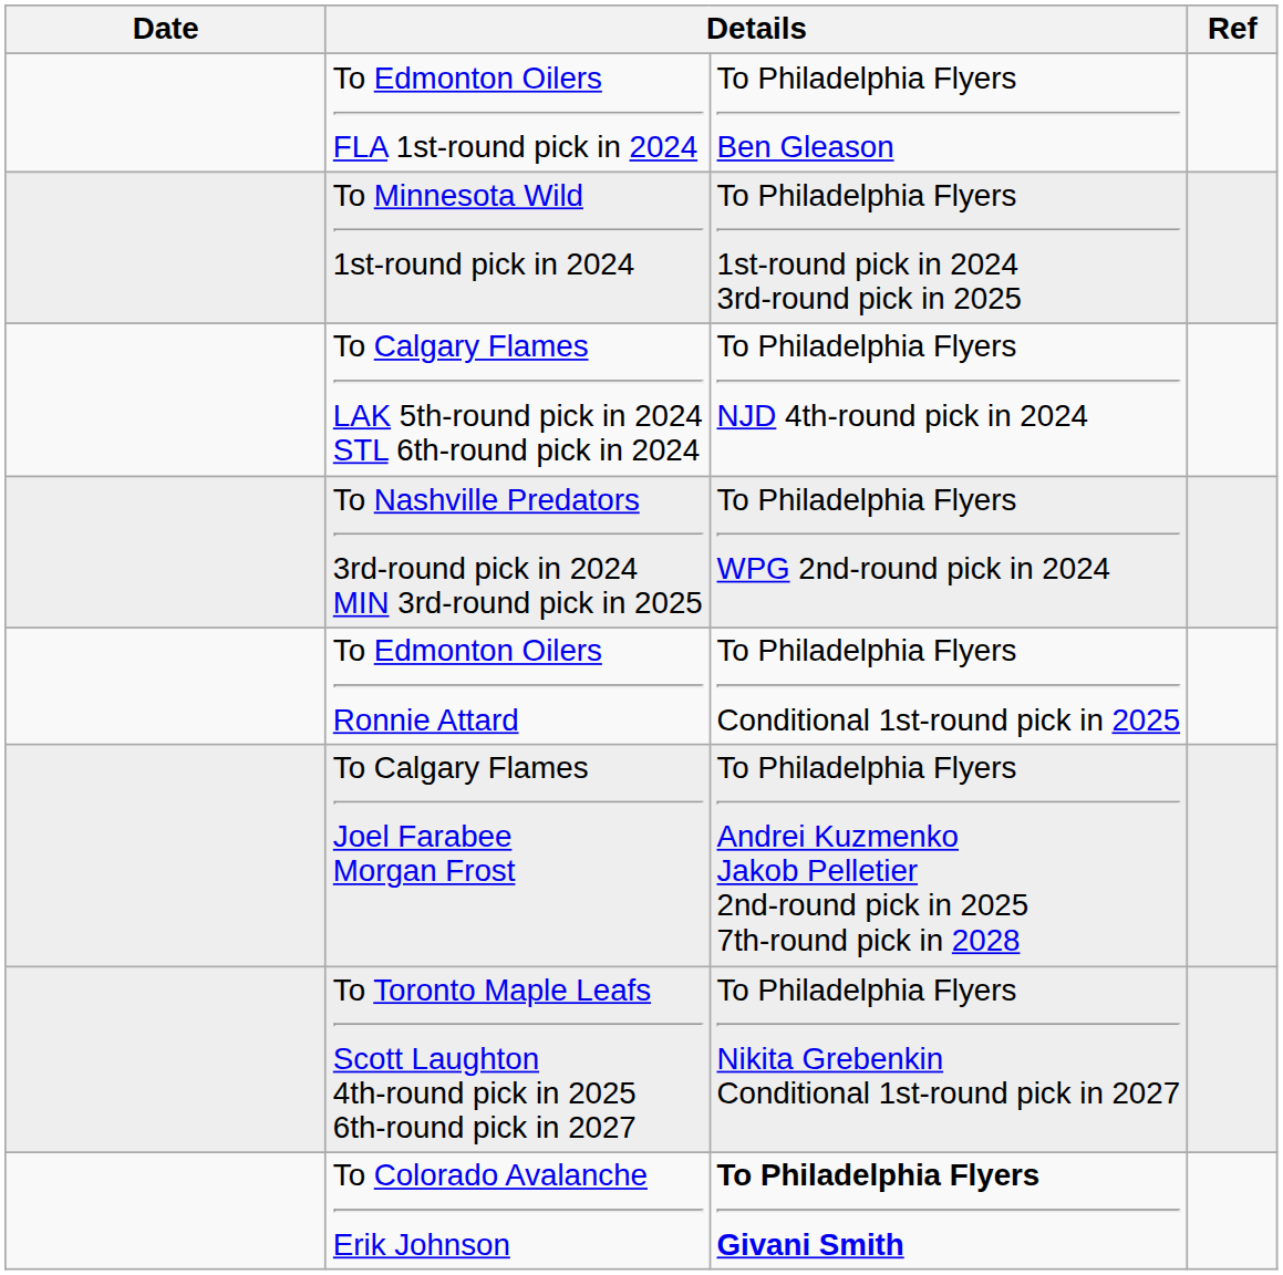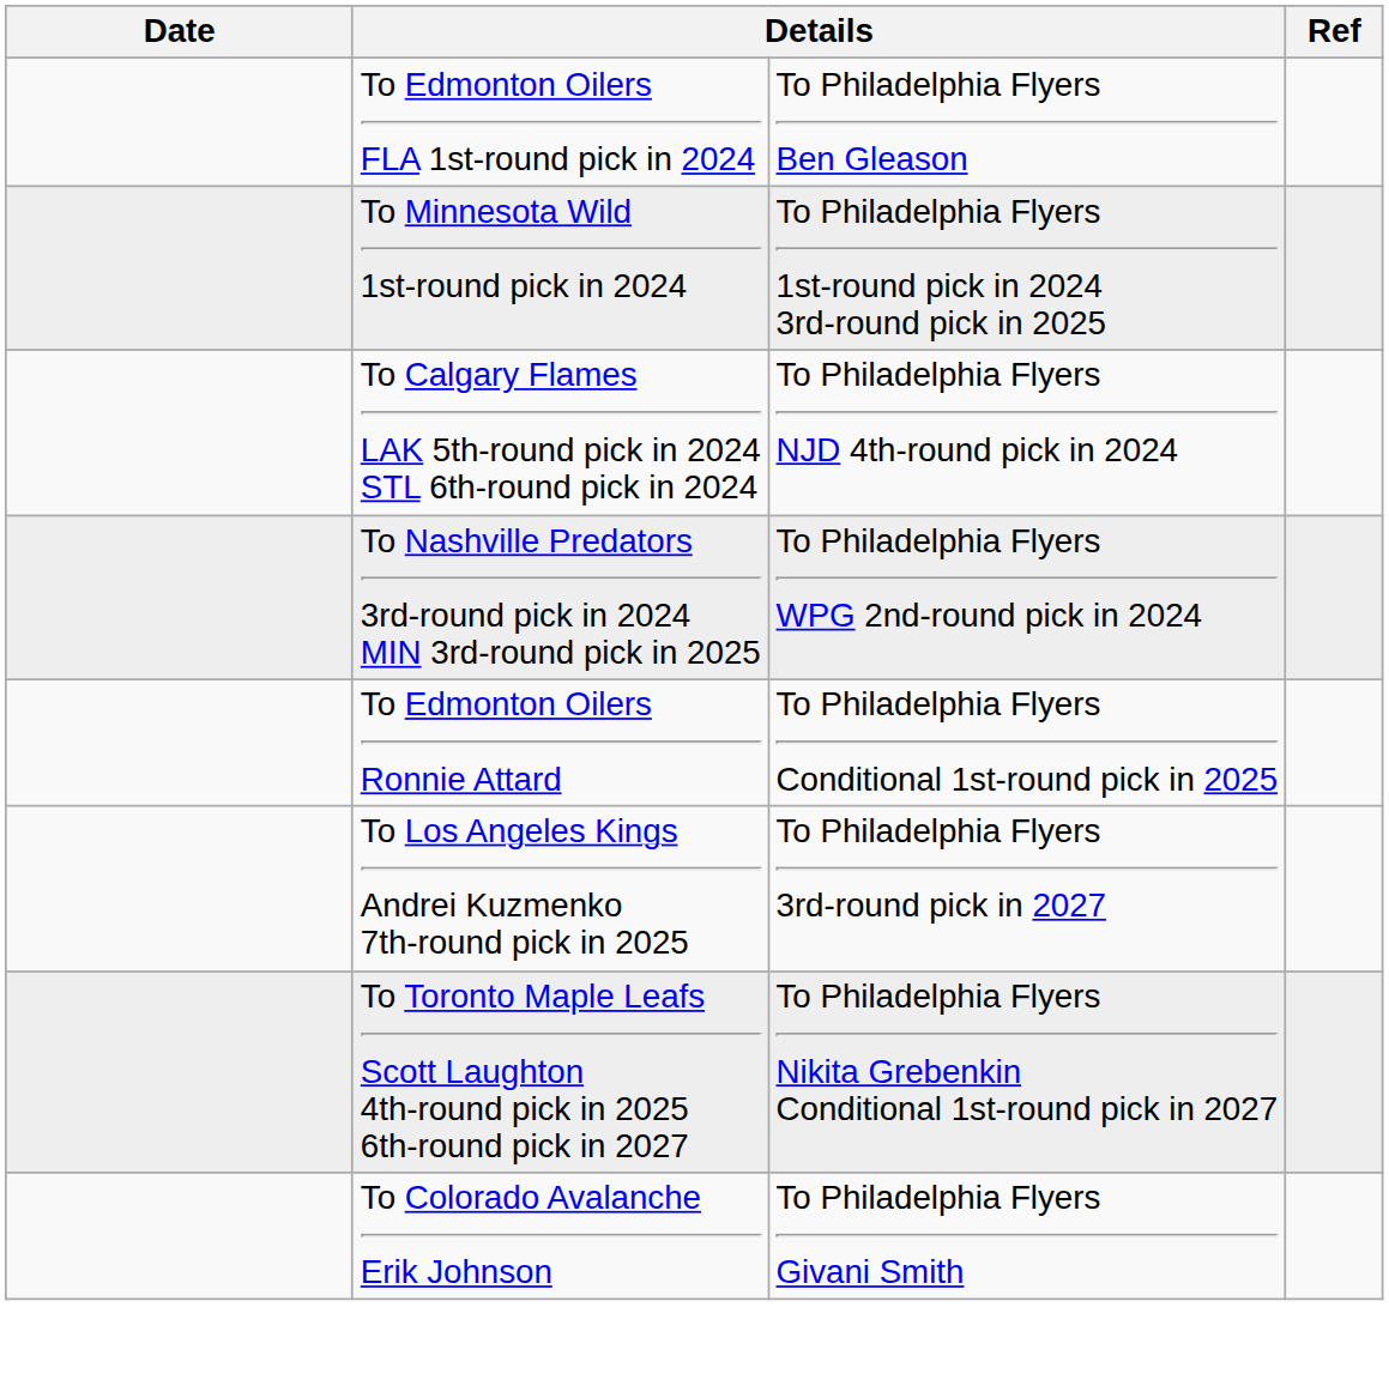- row: To Calgary Flames Joel Farabee Morgan Frost | To Philadelphia Flyers Andrei Kuzmenko Jakob Pelletier 2nd-round pick in 2025 7th-round pick in 2028
+ row: To Los Angeles Kings Andrei Kuzmenko 7th-round pick in 2025 | To Philadelphia Flyers 3rd-round pick in 2027
To Colorado Avalanche Erik Johnson | column 3: bold -> normal
